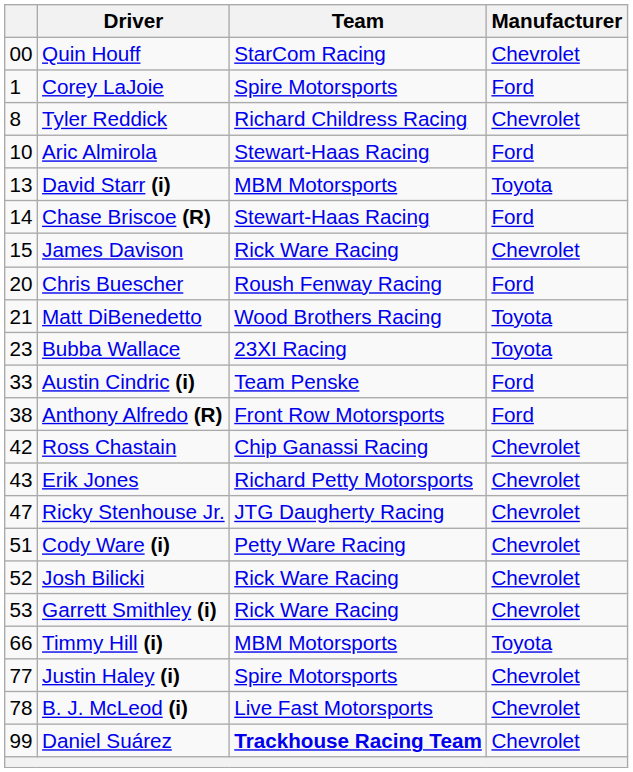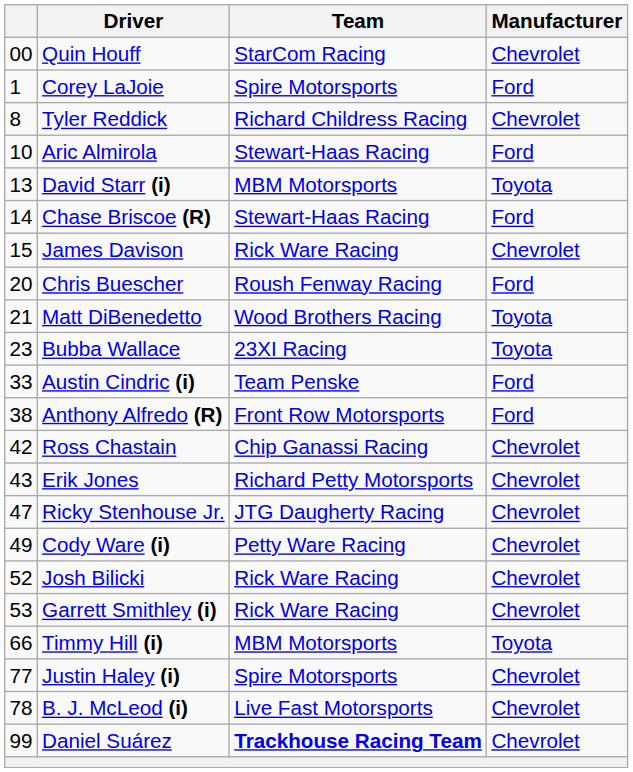Cody Ware (i) | column 1: 51 -> 49
